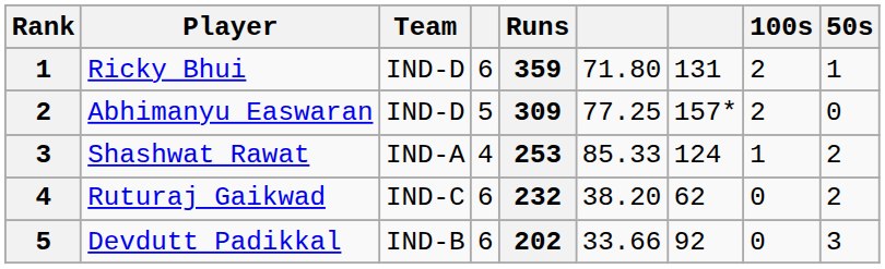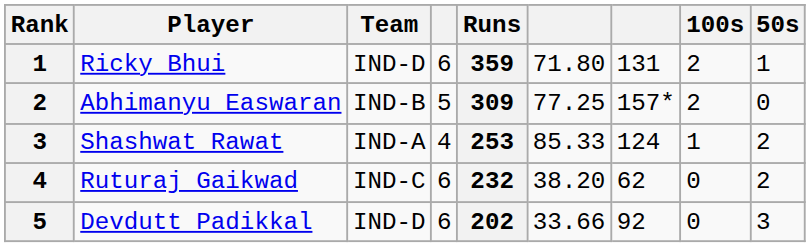Abhimanyu Easwaran | Team: IND-D -> IND-B
Devdutt Padikkal | Team: IND-B -> IND-D
